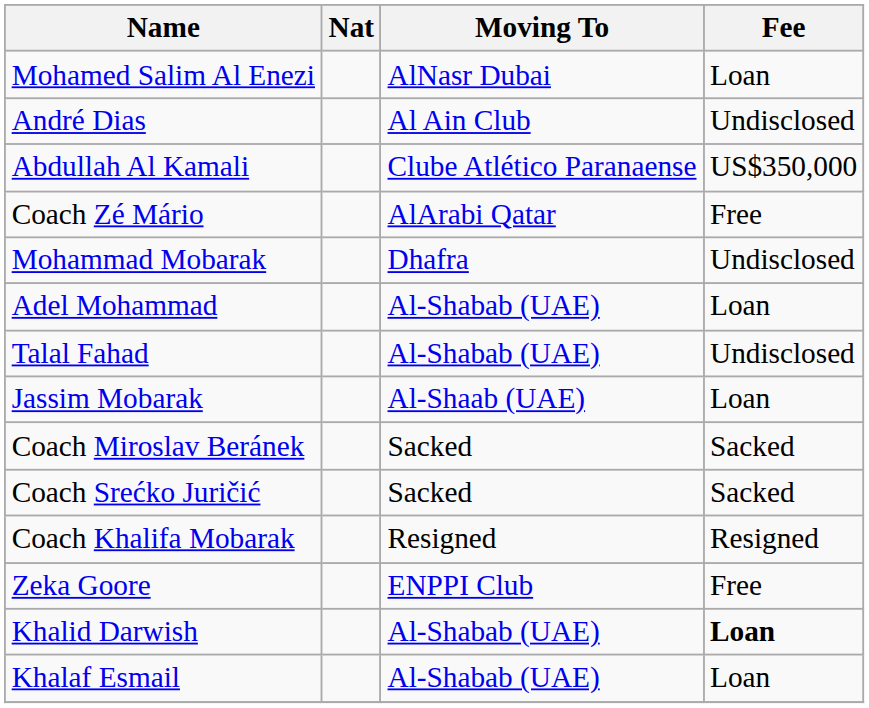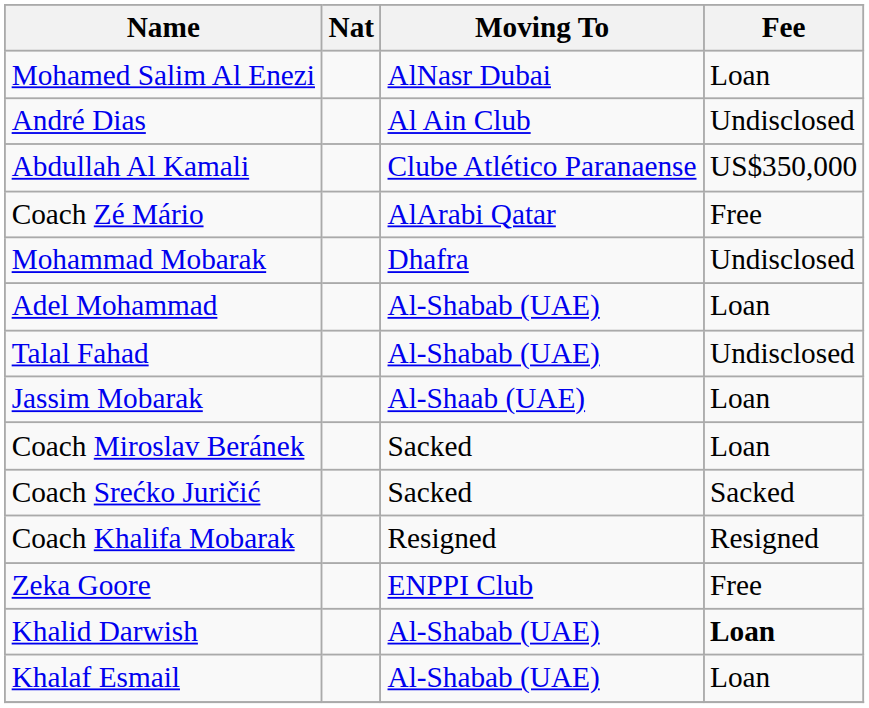Coach Miroslav Beránek | Fee: Sacked -> Loan
